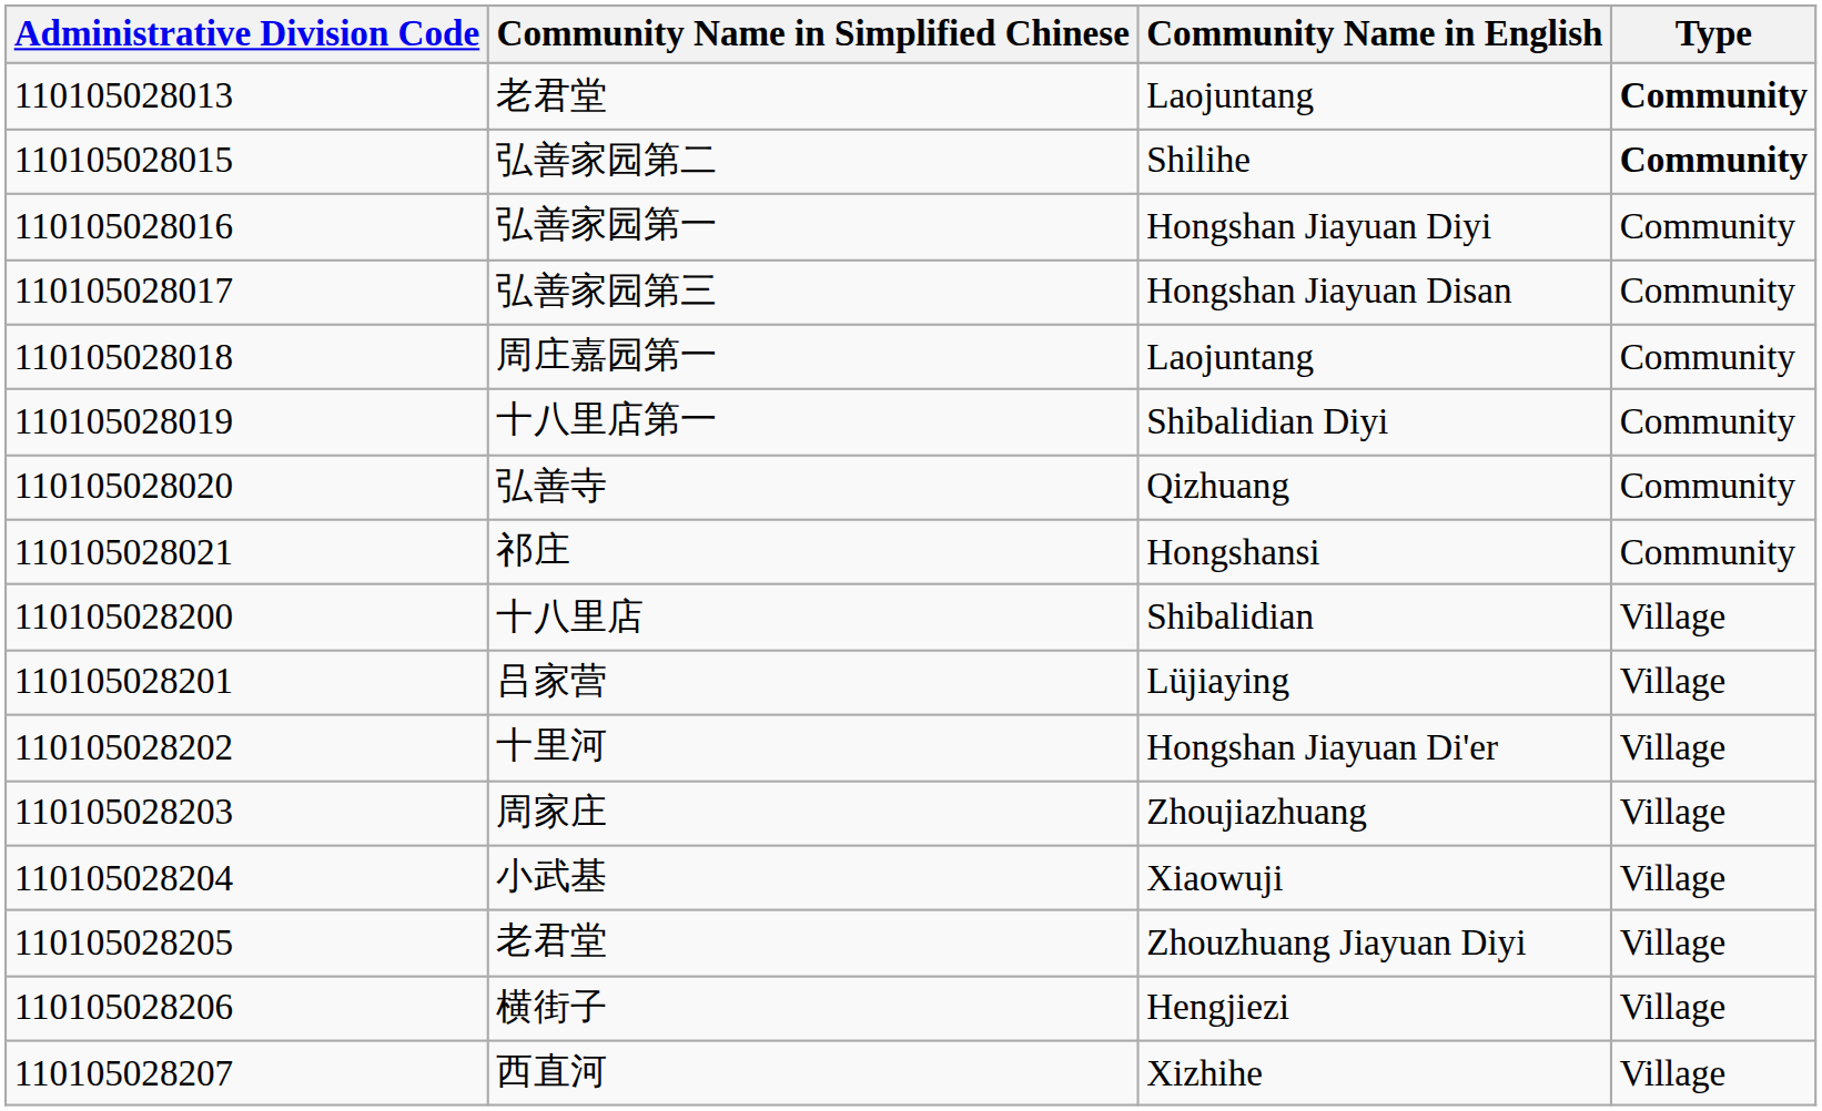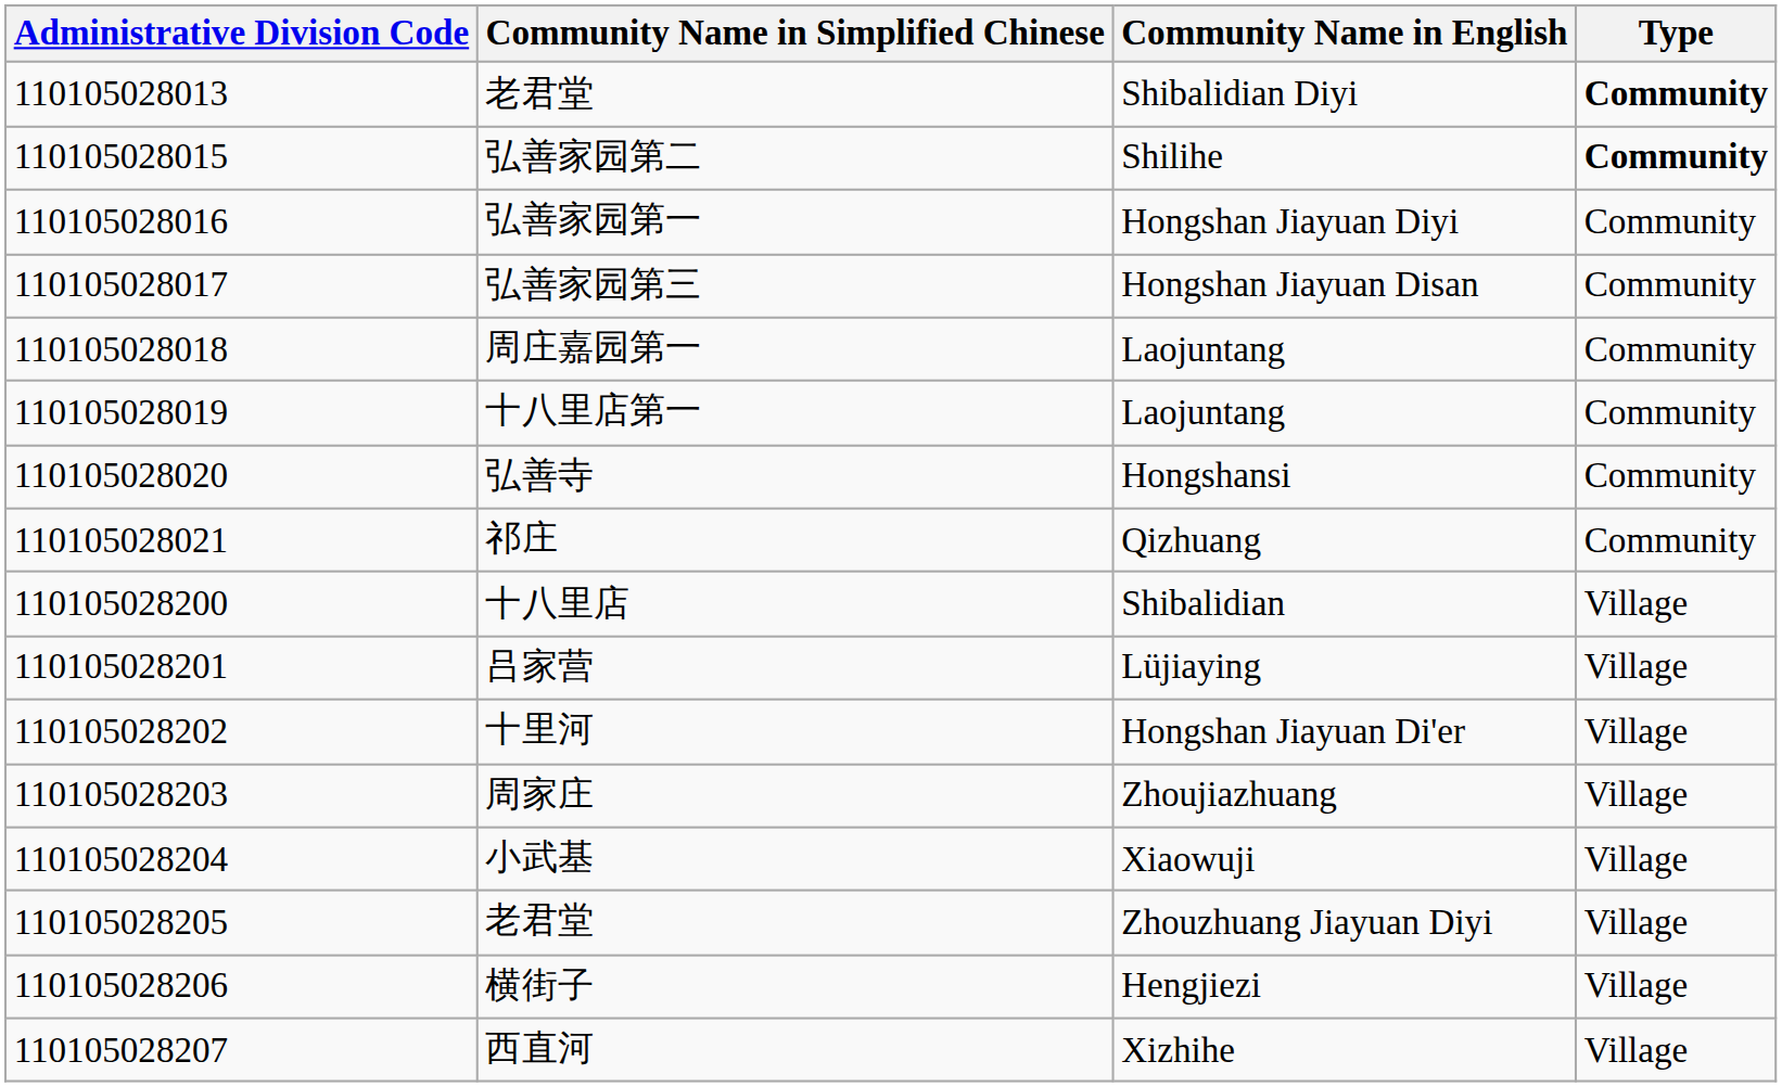110105028013 / 老君堂 | Community Name in English: Laojuntang -> Shibalidian Diyi
十八里店第一 | Community Name in English: Shibalidian Diyi -> Laojuntang
弘善寺 | Community Name in English: Qizhuang -> Hongshansi
祁庄 | Community Name in English: Hongshansi -> Qizhuang
